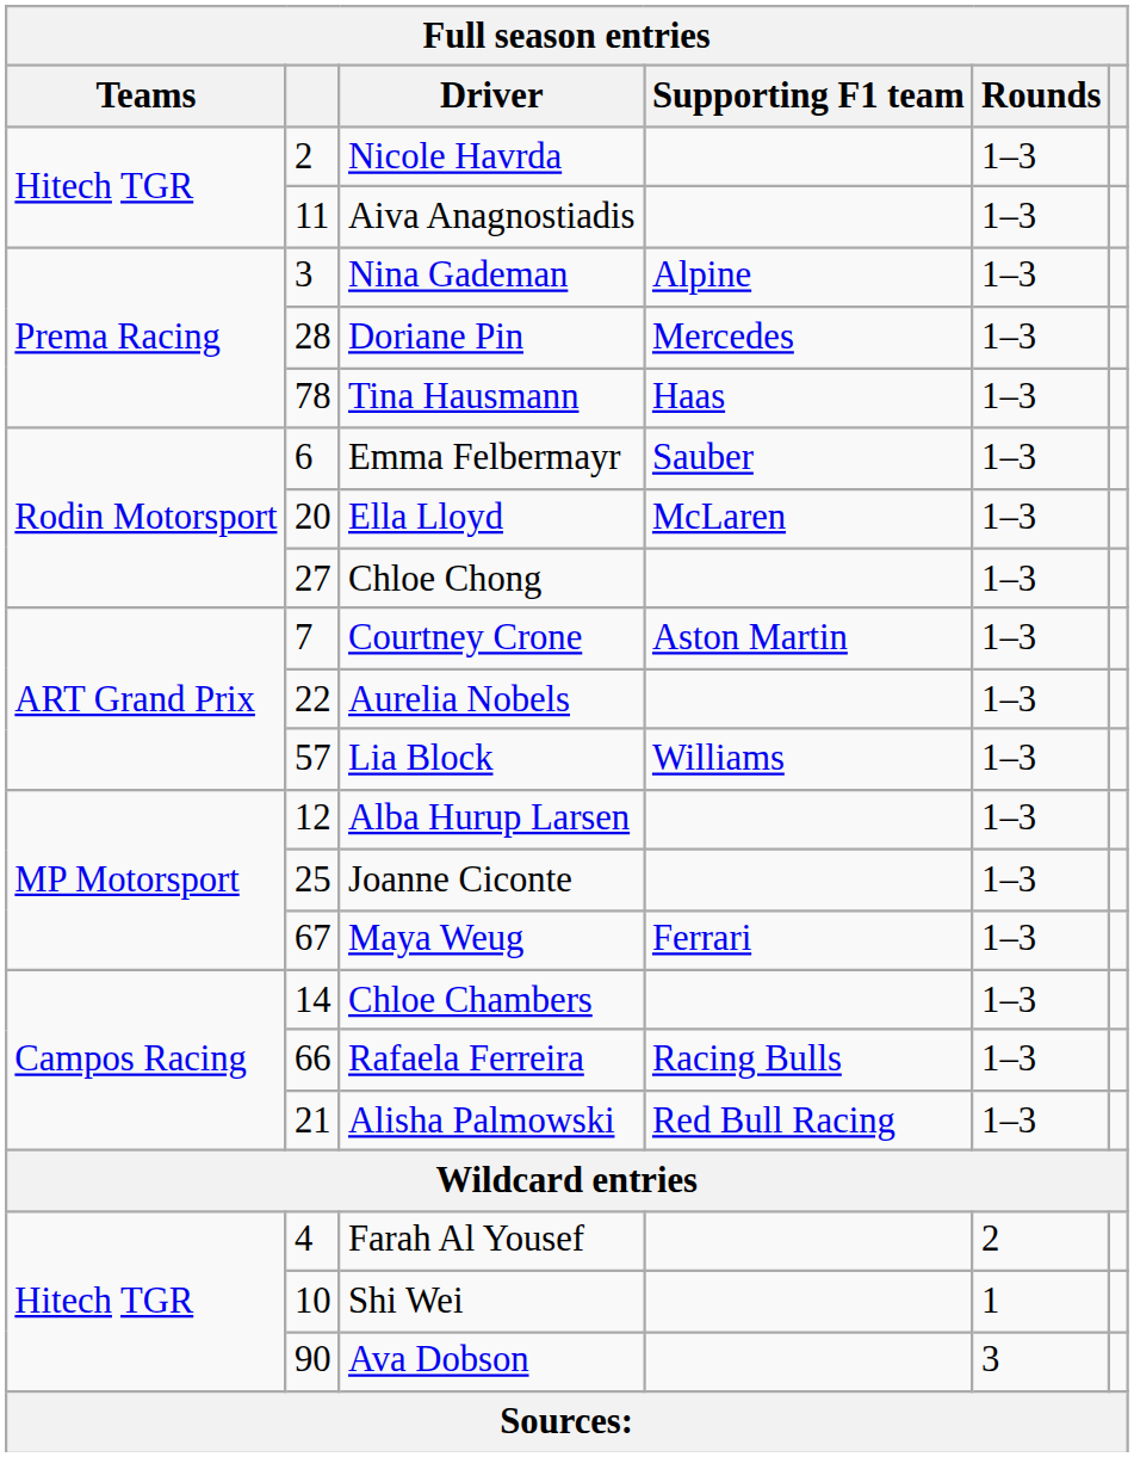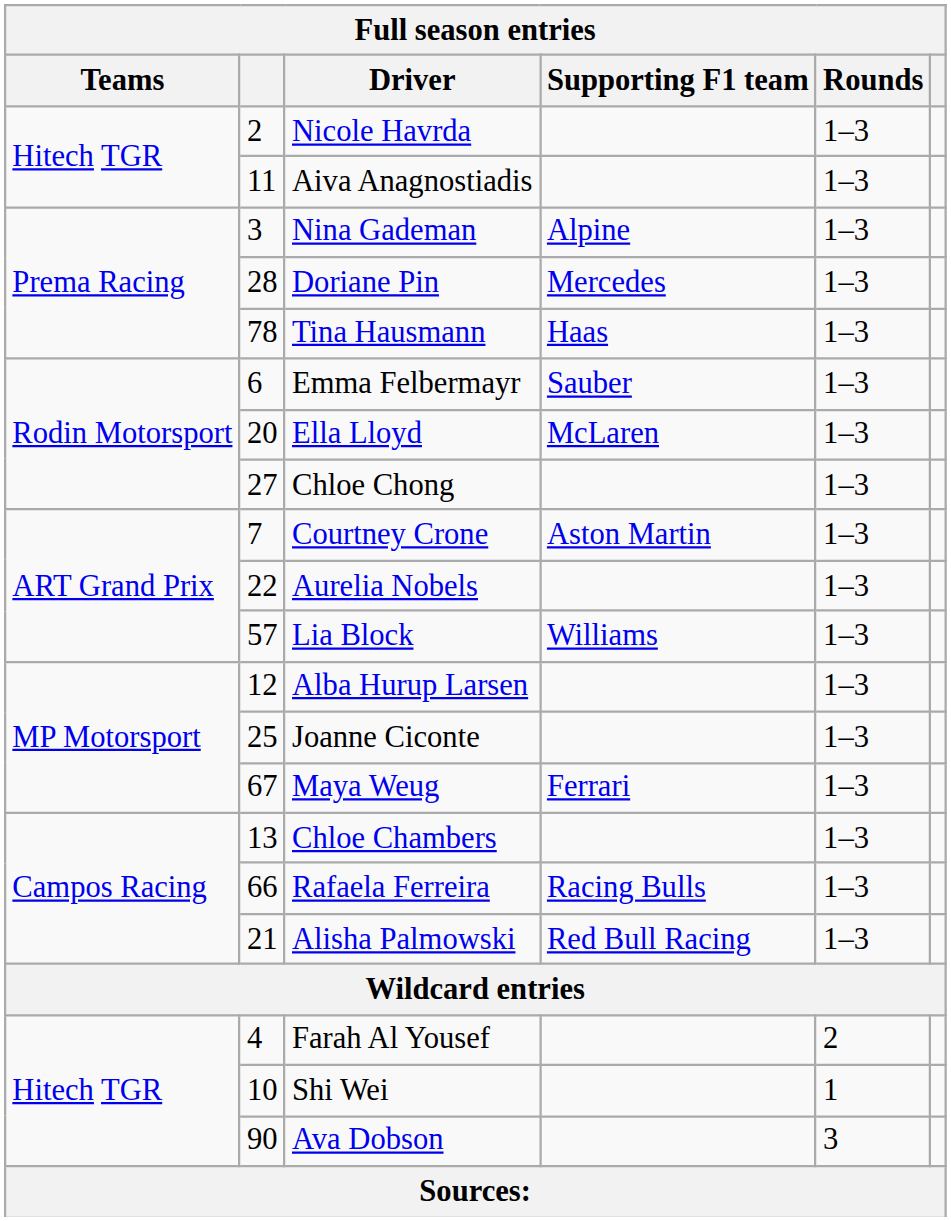Chloe Chambers | column 2: 14 -> 13
